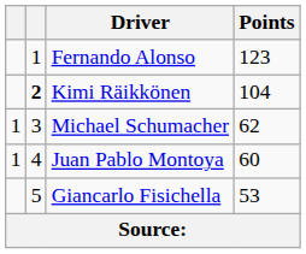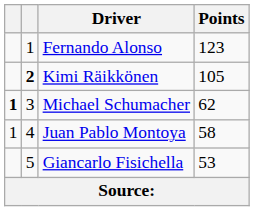Kimi Räikkönen | Points: 104 -> 105
Michael Schumacher | column 1: normal -> bold
Juan Pablo Montoya | Points: 60 -> 58
